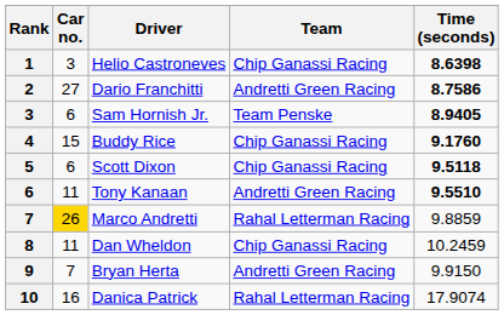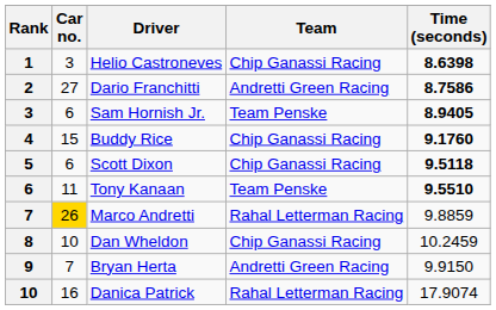Tony Kanaan | Team: Andretti Green Racing -> Team Penske
Dan Wheldon | Car no.: 11 -> 10
